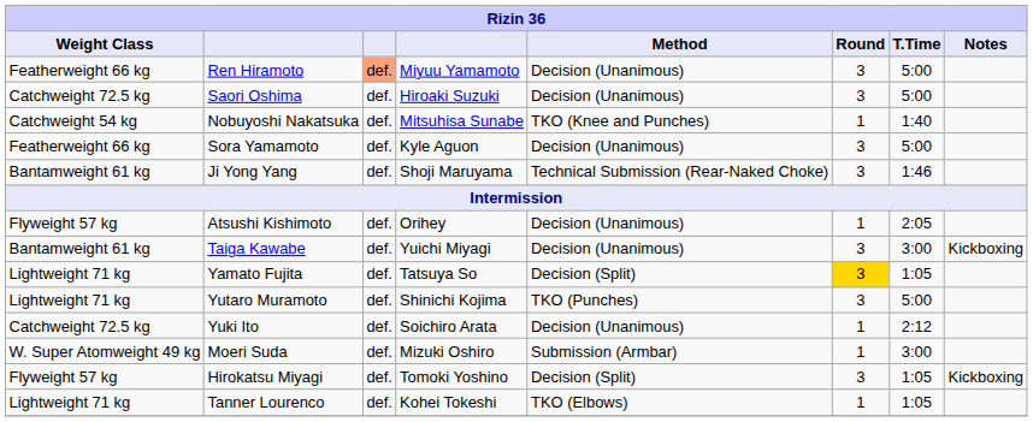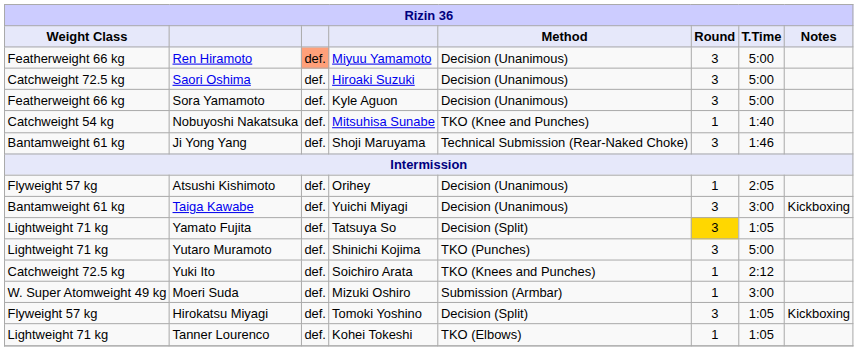rows swapped: Nobuyoshi Nakatsuka <-> Sora Yamamoto
Yuki Ito | Method: Decision (Unanimous) -> TKO (Knees and Punches)
